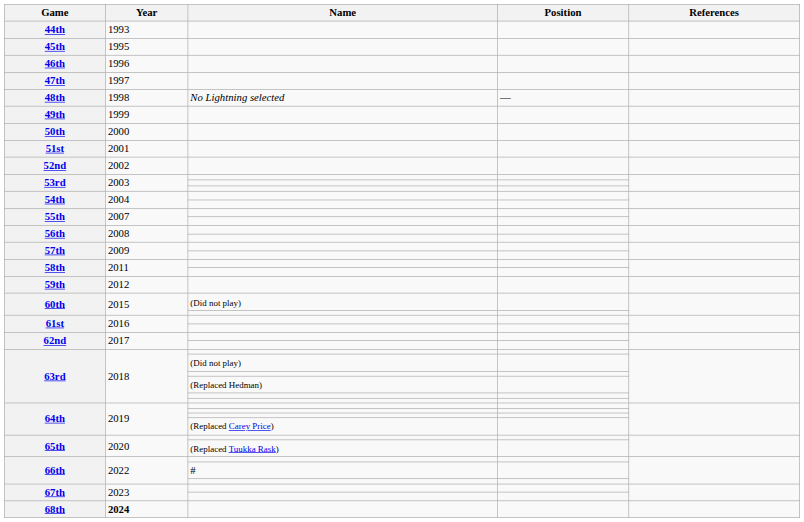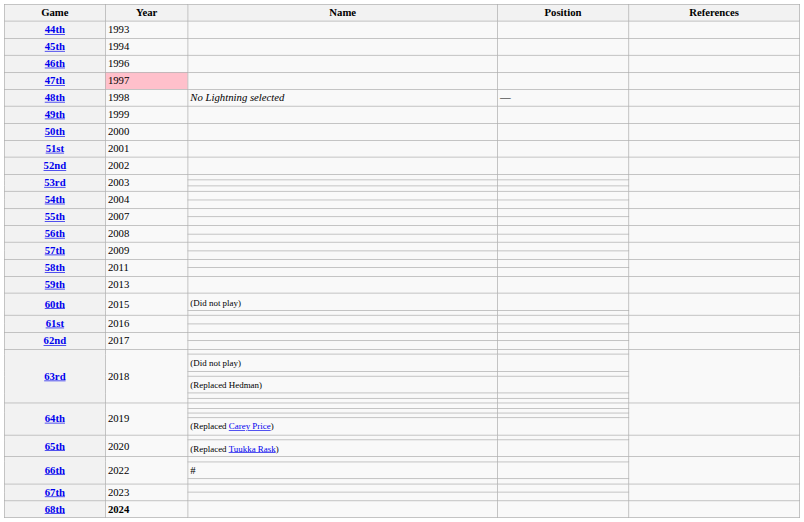45th | Year: 1995 -> 1994
47th | Year: no background -> pink background
59th | Year: 2012 -> 2013
